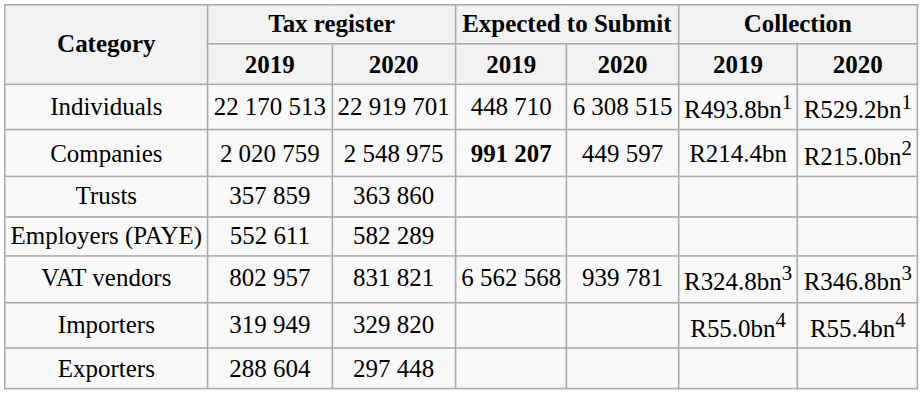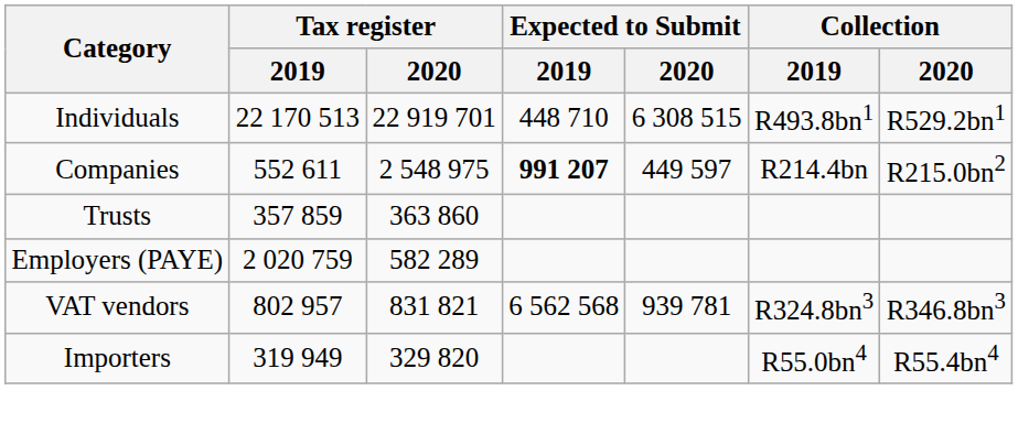Companies | Tax register / 2019: 2 020 759 -> 552 611
Employers (PAYE) | Tax register / 2019: 552 611 -> 2 020 759
- row: Exporters | 288 604 | 297 448
